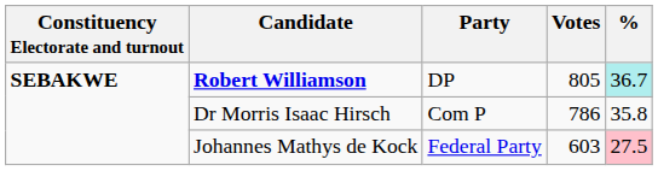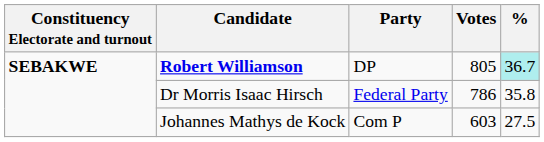Dr Morris Isaac Hirsch | Party: Com P -> Federal Party
Johannes Mathys de Kock | Party: Federal Party -> Com P
Johannes Mathys de Kock | %: pink background -> no background
